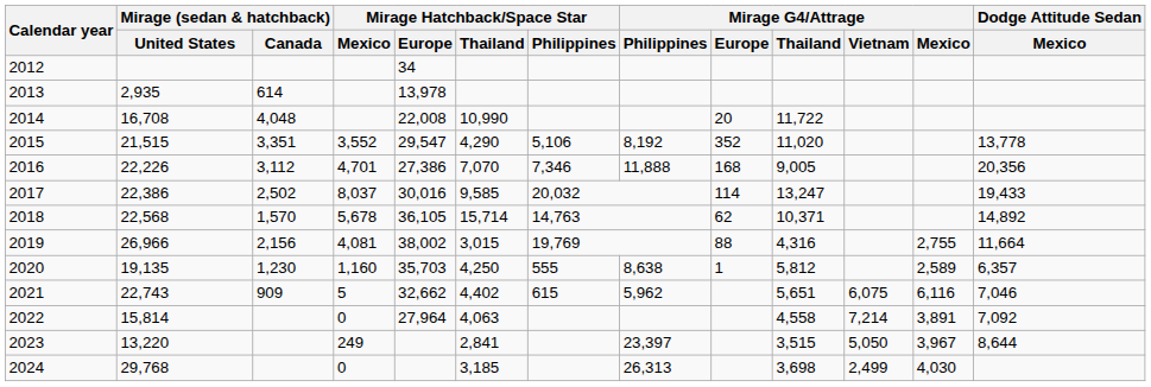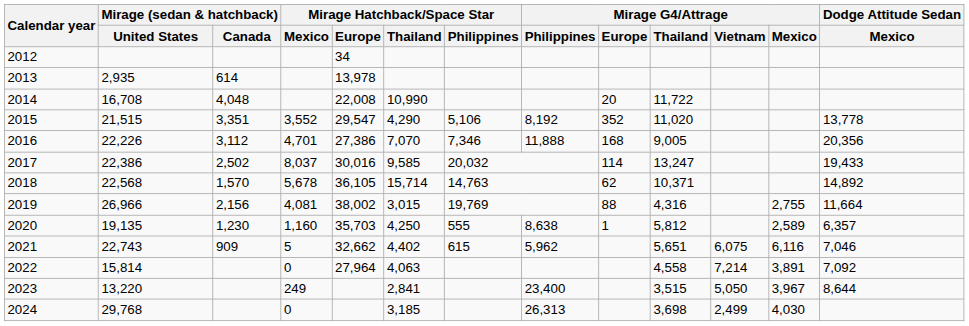2023 | Mirage G4/Attrage / Philippines: 23,397 -> 23,400
